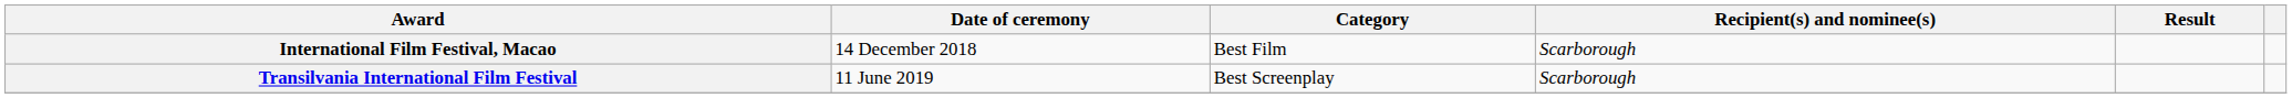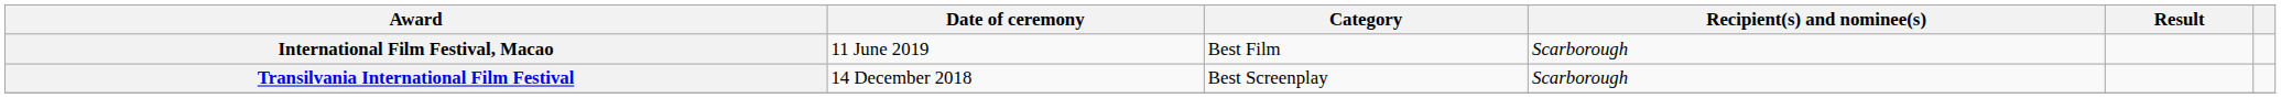International Film Festival, Macao | Date of ceremony: 14 December 2018 -> 11 June 2019
Transilvania International Film Festival | Date of ceremony: 11 June 2019 -> 14 December 2018
